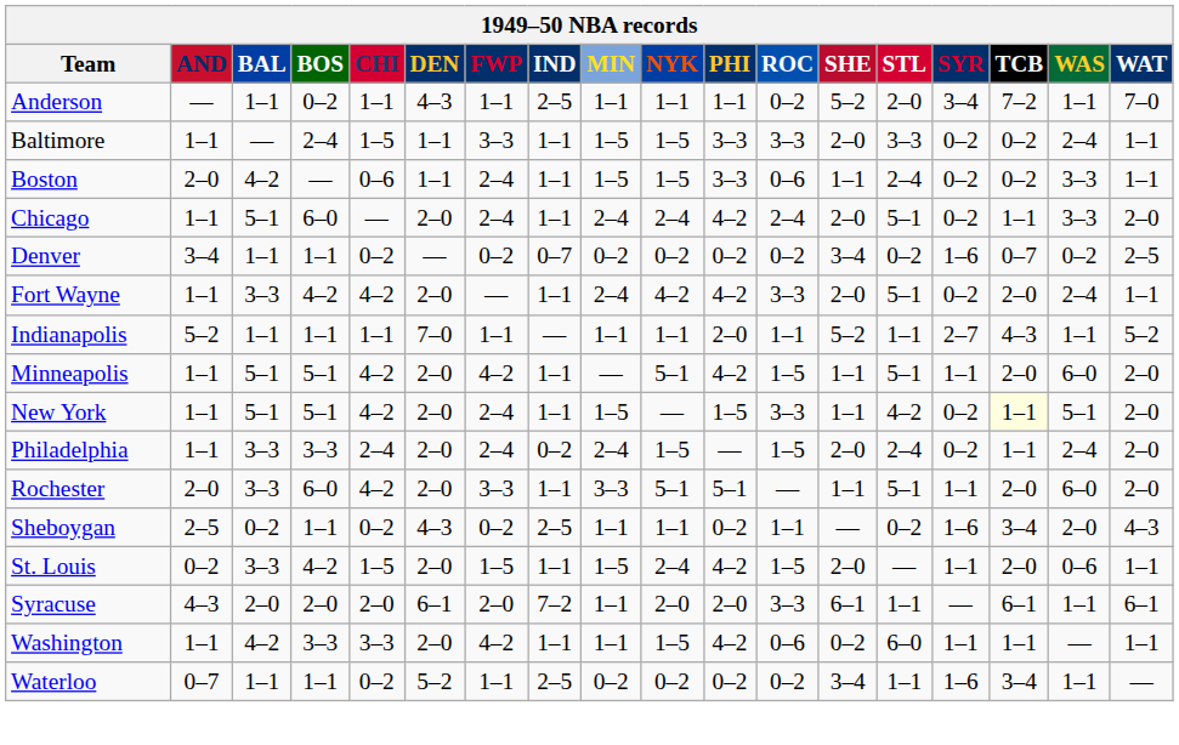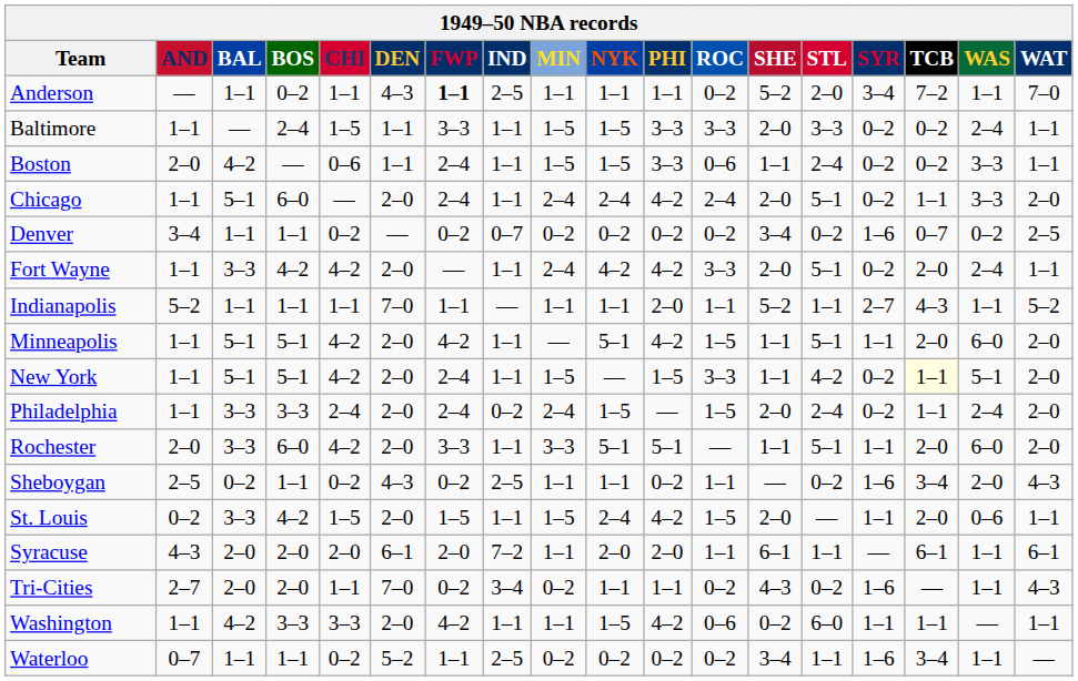Anderson | FWP: normal -> bold
Syracuse | ROC: 3–3 -> 1–1
+ row: Tri-Cities | 2–7 | 2–0 | 2–0 | 1–1 | 7–0 | 0–2 | 3–4 | 0–2 | 1–1 | 1–1 | 0–2 | 4–3 | 0–2 | 1–6 | — | 1–1 | 4–3
